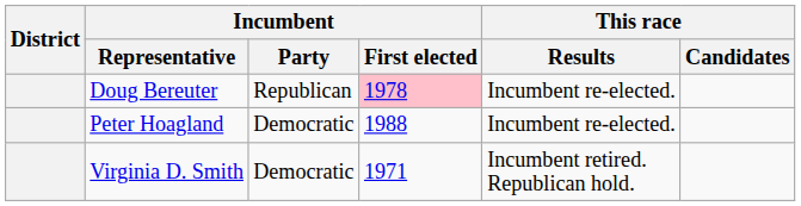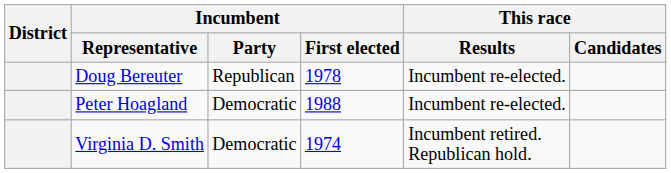Doug Bereuter | Incumbent / First elected: pink background -> no background
Virginia D. Smith | Incumbent / First elected: 1971 -> 1974
